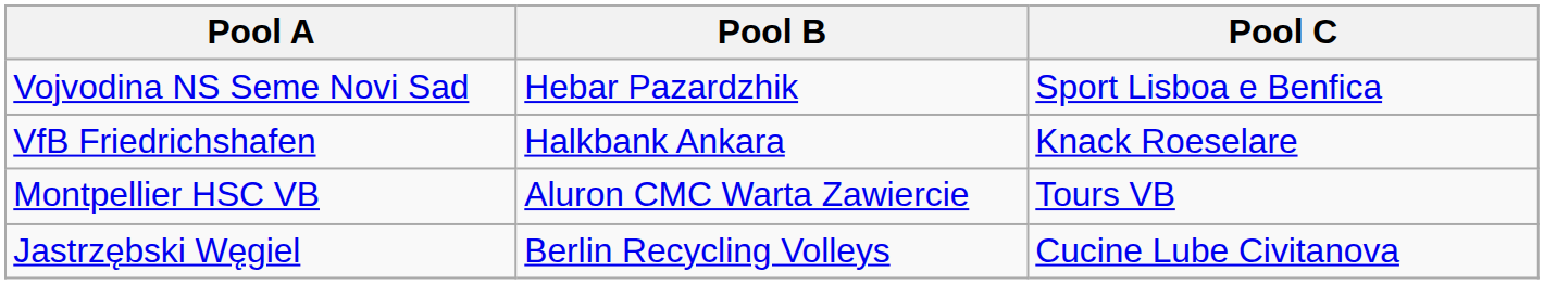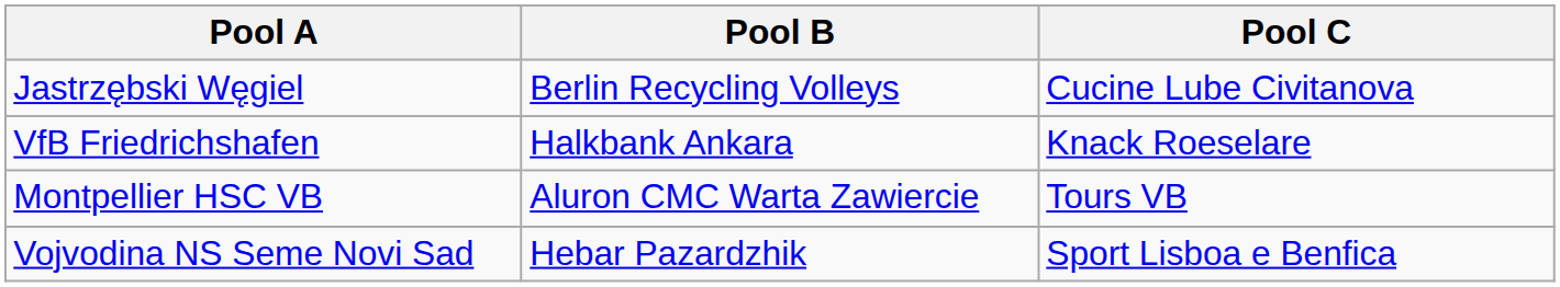rows swapped: Jastrzębski Węgiel <-> Vojvodina NS Seme Novi Sad
